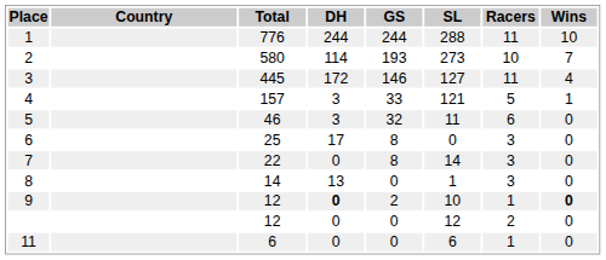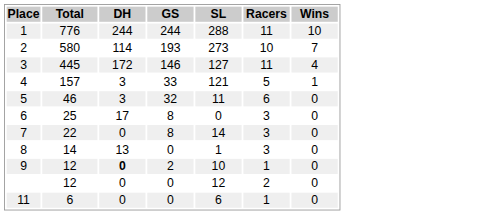- column: Country
9 | Wins: bold -> normal
